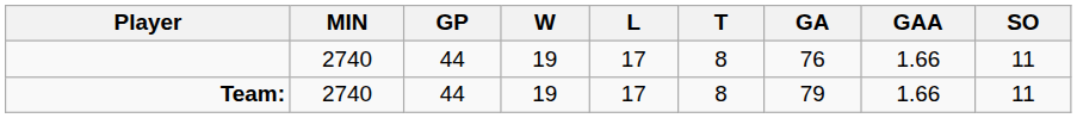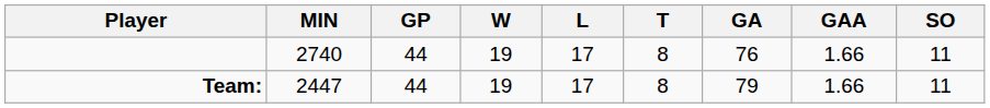Team: | MIN: 2740 -> 2447
